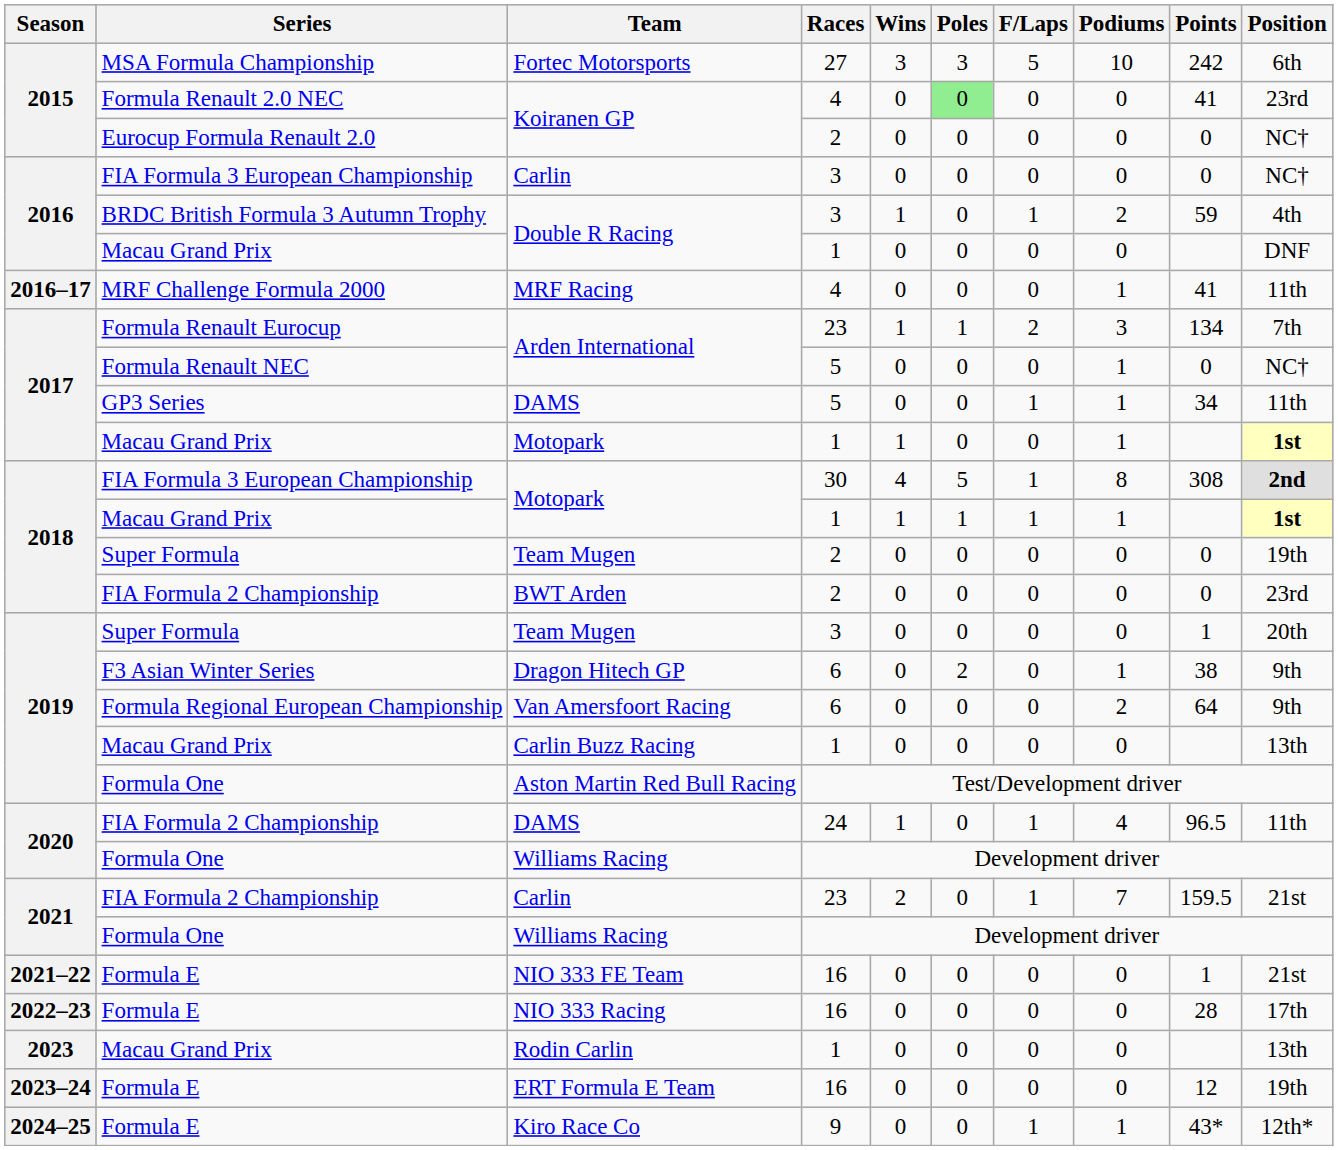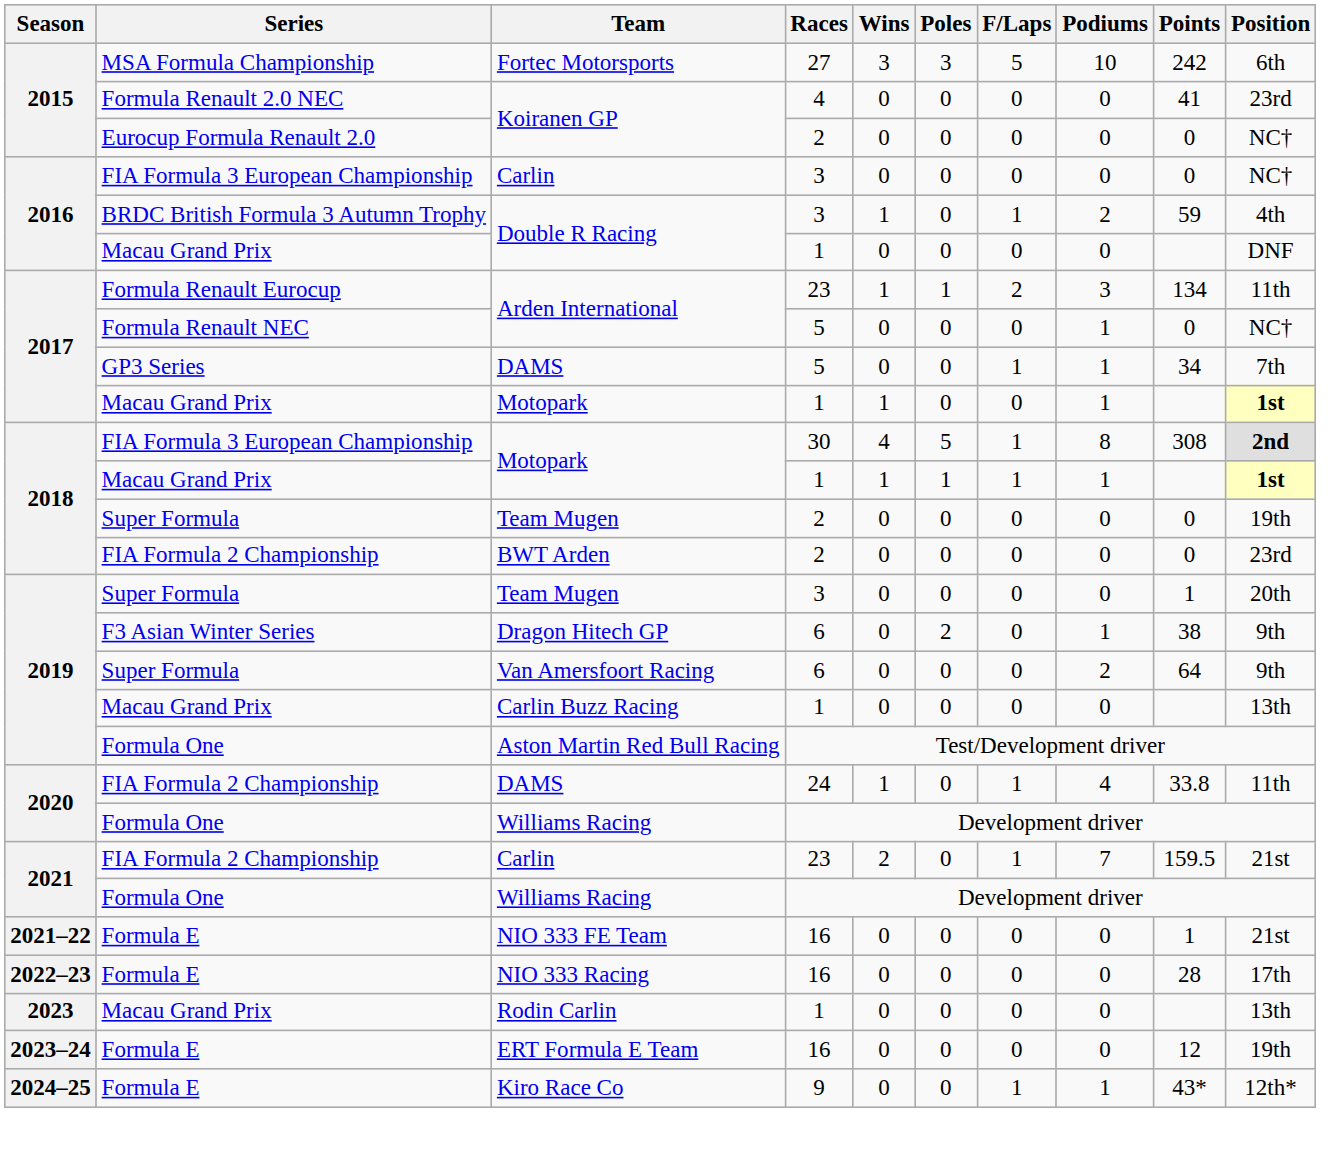Koiranen GP / 4 | Poles: lightgreen background -> no background
- row: 2016–17 | MRF Challenge Formula 2000 | MRF Racing | 4 | 0 | 0 | 0 | 1 | 41 | 11th
Arden International / 23 | Position: 7th -> 11th
DAMS / 5 | Position: 11th -> 7th
Van Amersfoort Racing | Series: Formula Regional European Championship -> Super Formula
DAMS / 24 | Points: 96.5 -> 33.8
